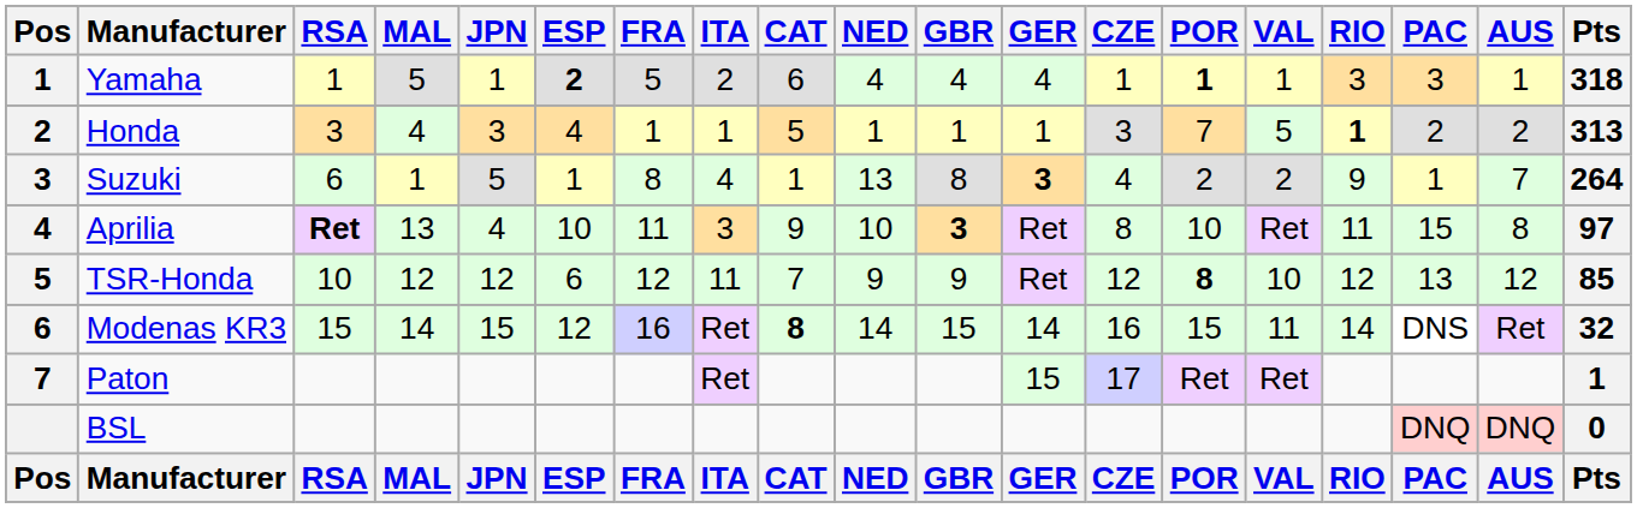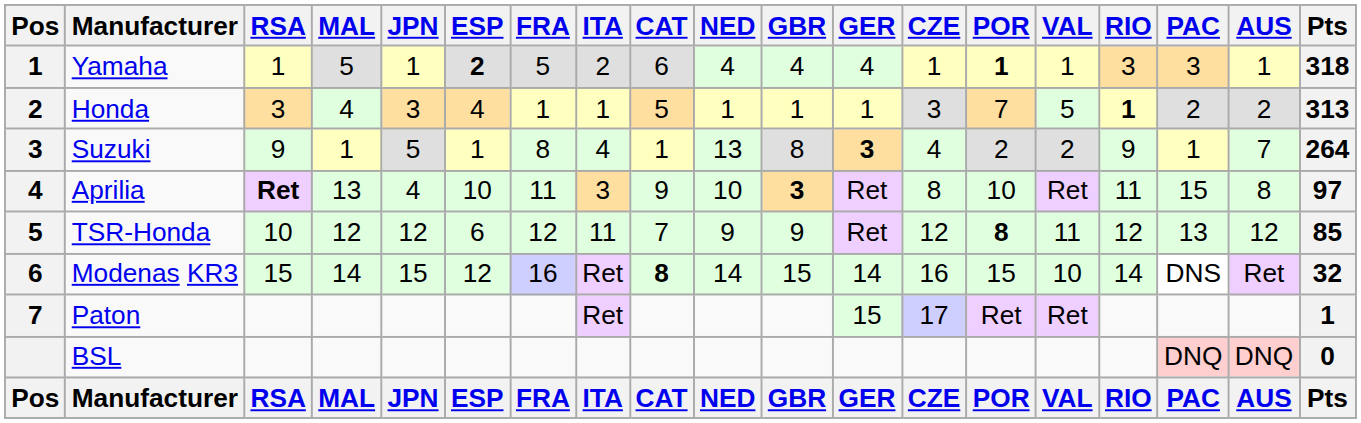Suzuki | RSA: 6 -> 9
TSR-Honda | VAL: 10 -> 11
Modenas KR3 | VAL: 11 -> 10
